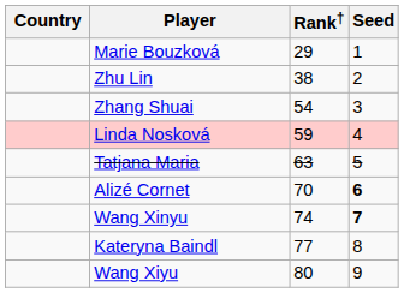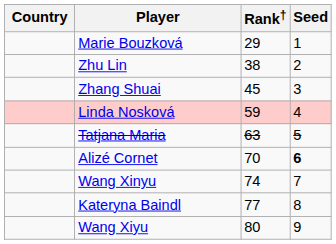Zhang Shuai | Rank†: 54 -> 45
Wang Xinyu | Seed: bold -> normal
